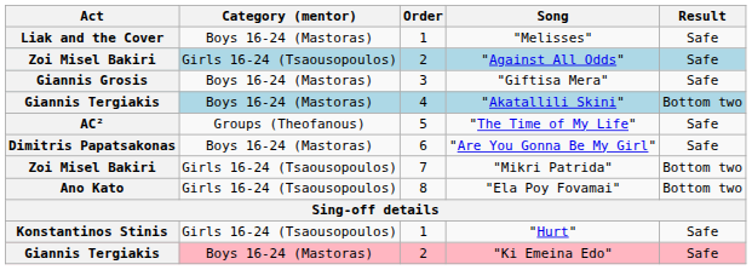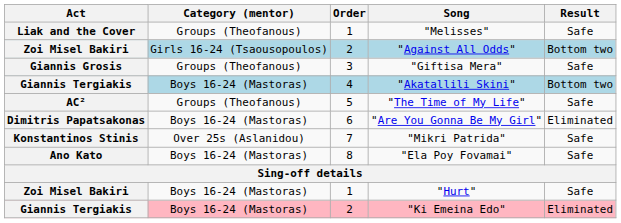"Melisses" | Category (mentor): Boys 16-24 (Mastoras) -> Groups (Theofanous)
"Against All Odds" | Result: Safe -> Bottom two
"Giftisa Mera" | Category (mentor): Boys 16-24 (Mastoras) -> Groups (Theofanous)
"Are You Gonna Be My Girl" | Result: Safe -> Eliminated
"Mikri Patrida" | Act: Zoi Misel Bakiri -> Konstantinos Stinis
"Mikri Patrida" | Category (mentor): Girls 16-24 (Tsaousopoulos) -> Over 25s (Aslanidou)
"Mikri Patrida" | Result: Bottom two -> Safe
"Ela Poy Fovamai" | Category (mentor): Girls 16-24 (Tsaousopoulos) -> Boys 16-24 (Mastoras)
"Ela Poy Fovamai" | Result: Bottom two -> Safe
"Hurt" | Act: Konstantinos Stinis -> Zoi Misel Bakiri
"Hurt" | Category (mentor): Girls 16-24 (Tsaousopoulos) -> Boys 16-24 (Mastoras)
"Ki Emeina Edo" | Result: Safe -> Eliminated
